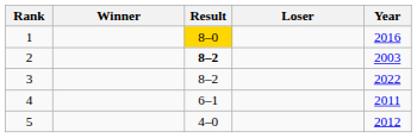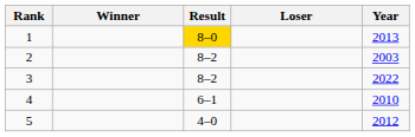1 | Year: 2016 -> 2013
2 | Result: bold -> normal
4 | Year: 2011 -> 2010
